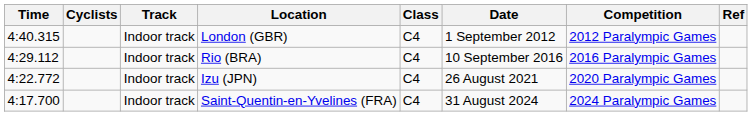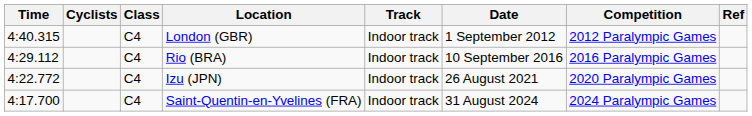columns swapped: Class <-> Track
